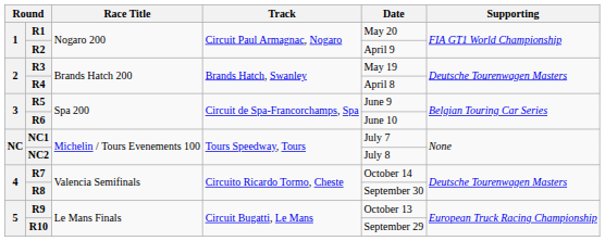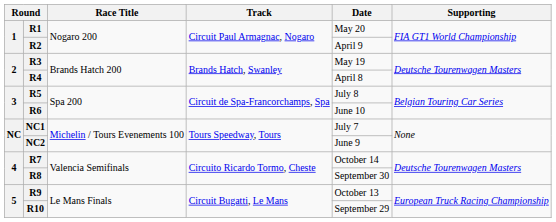R5 | Date: June 9 -> July 8
NC2 | Date: July 8 -> June 9
